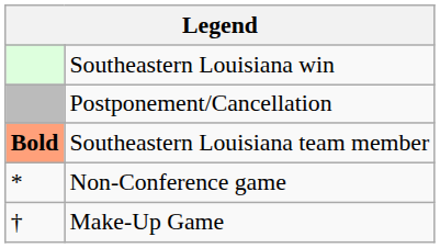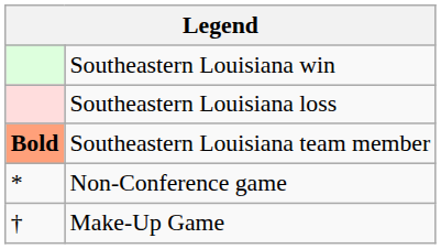+ row: Southeastern Louisiana loss
- row: Postponement/Cancellation
